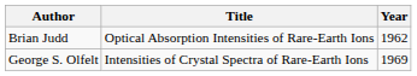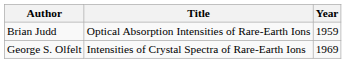Brian Judd | Year: 1962 -> 1959
